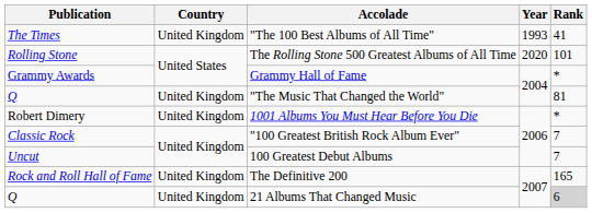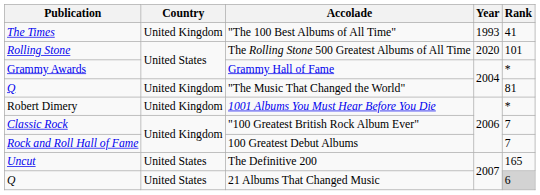100 Greatest Debut Albums | Publication: Uncut -> Rock and Roll Hall of Fame
The Definitive 200 | Publication: Rock and Roll Hall of Fame -> Uncut
The Definitive 200 | Country: United Kingdom -> United States
21 Albums That Changed Music | Country: United Kingdom -> United States
